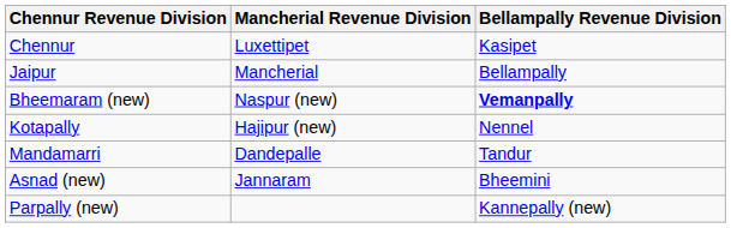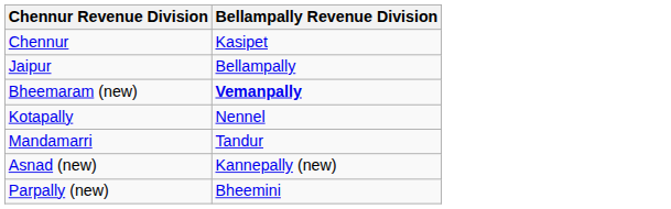- column: Mancherial Revenue Division | Luxettipet | Mancherial | Naspur (new) | Hajipur (new) | Dandepalle | Jannaram
Asnad (new) | Bellampally Revenue Division: Bheemini -> Kannepally (new)
Parpally (new) | Bellampally Revenue Division: Kannepally (new) -> Bheemini
